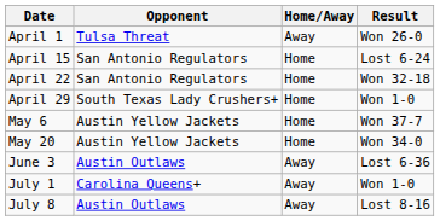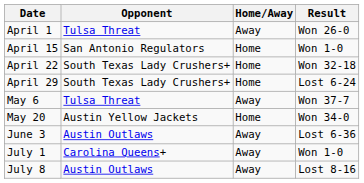April 15 | Result: Lost 6-24 -> Won 1-0
April 22 | Opponent: San Antonio Regulators -> South Texas Lady Crushers+
April 29 | Result: Won 1-0 -> Lost 6-24
May 6 | Opponent: Austin Yellow Jackets -> Tulsa Threat
May 6 | Home/Away: Home -> Away
